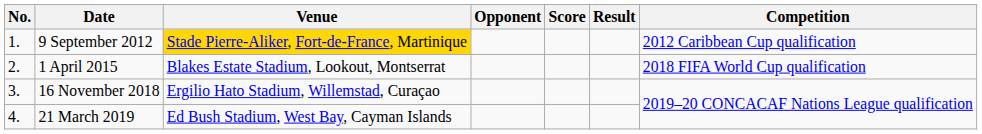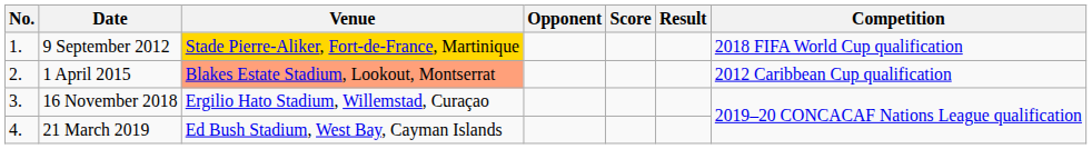9 September 2012 | Competition: 2012 Caribbean Cup qualification -> 2018 FIFA World Cup qualification
1 April 2015 | Venue: no background -> lightsalmon background
1 April 2015 | Competition: 2018 FIFA World Cup qualification -> 2012 Caribbean Cup qualification
